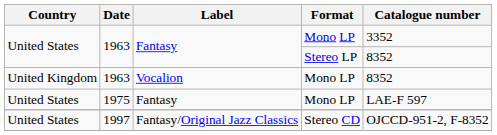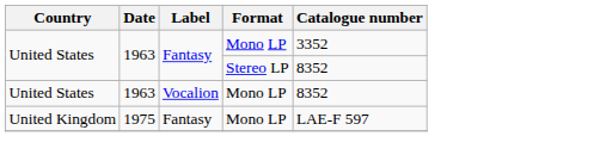1963 / Vocalion | Country: United Kingdom -> United States
1975 | Country: United States -> United Kingdom
- row: United States | 1997 | Fantasy/Original Jazz Classics | Stereo CD | OJCCD-951-2, F-8352
